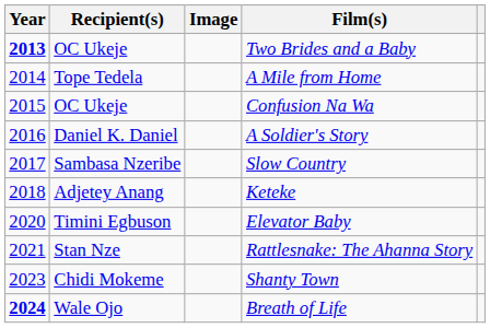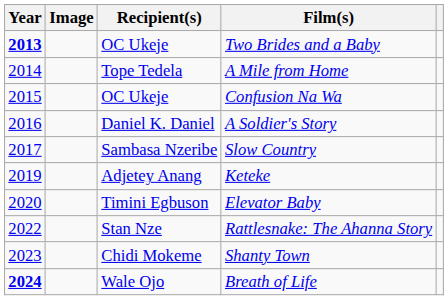columns swapped: Image <-> Recipient(s)
Keteke | Year: 2018 -> 2019
Rattlesnake: The Ahanna Story | Year: 2021 -> 2022
